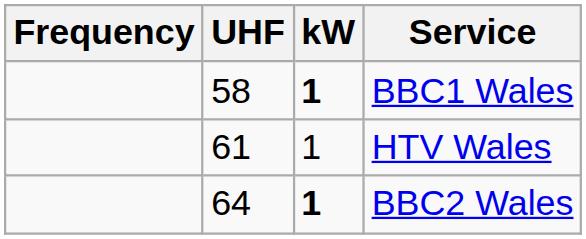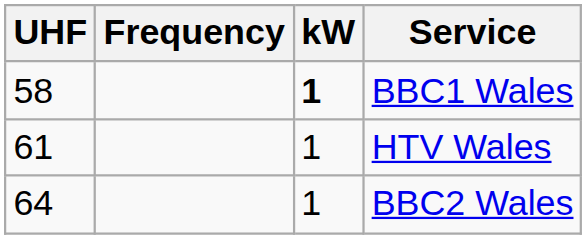columns swapped: Frequency <-> UHF
BBC2 Wales | kW: bold -> normal
